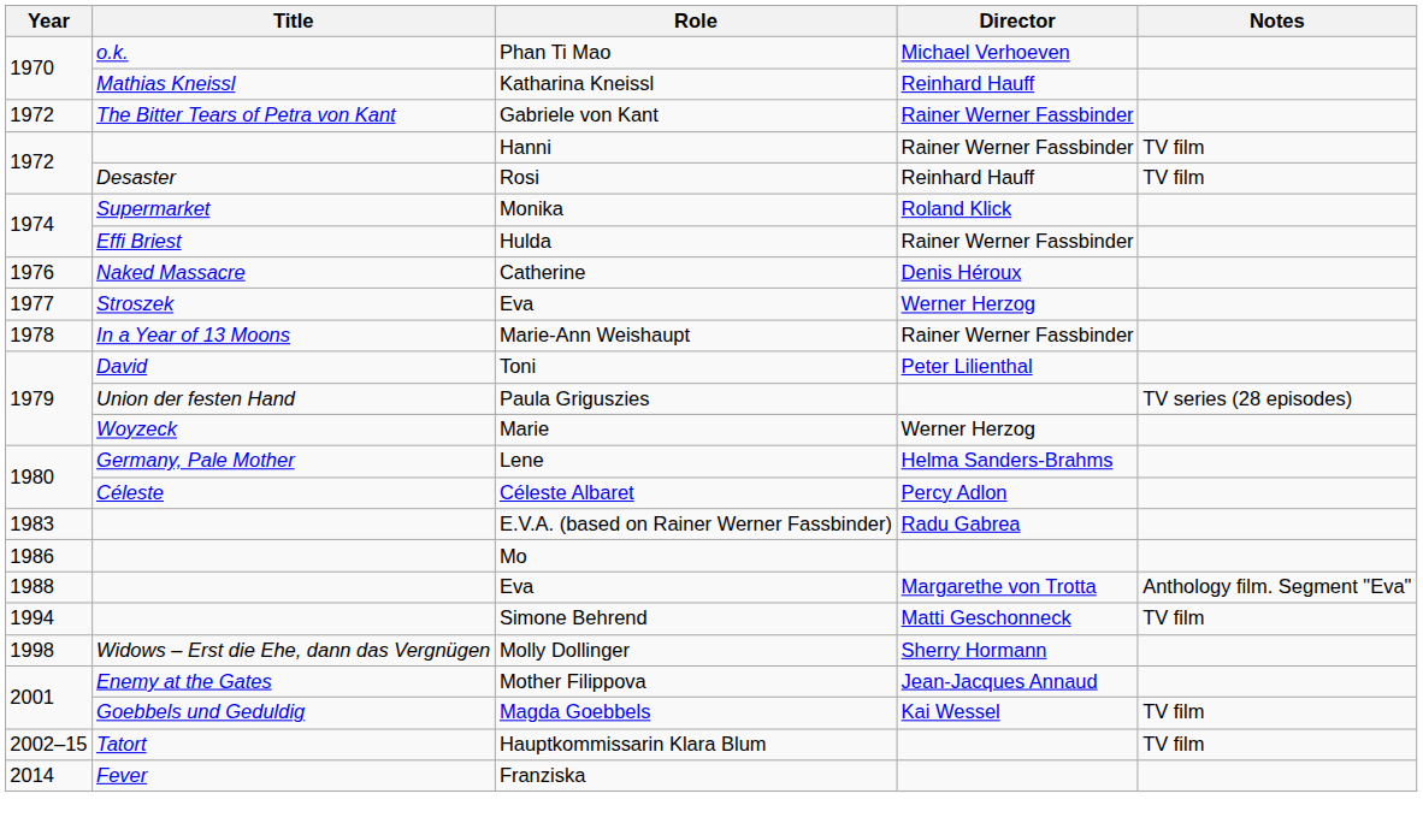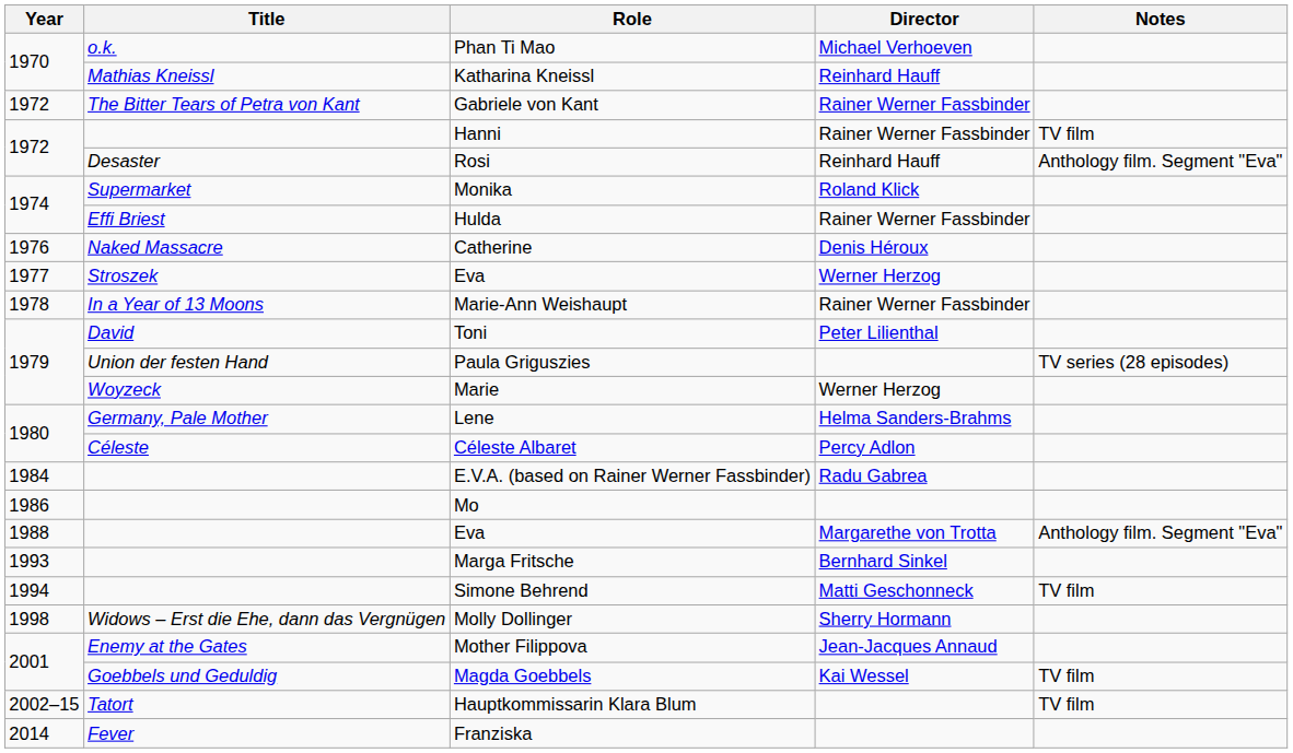Rosi | Notes: TV film -> Anthology film. Segment "Eva"
E.V.A. (based on Rainer Werner Fassbinder) | Year: 1983 -> 1984
+ row: 1993 | Marga Fritsche | Bernhard Sinkel
